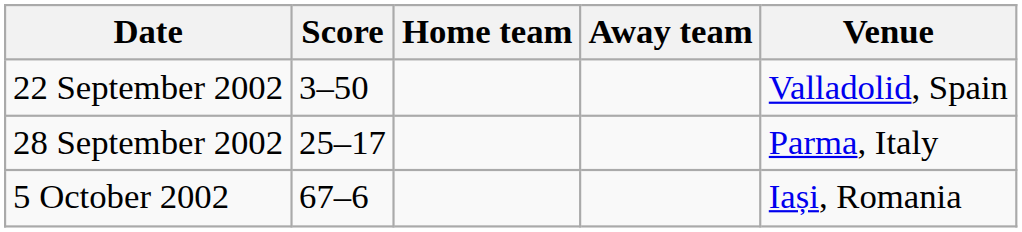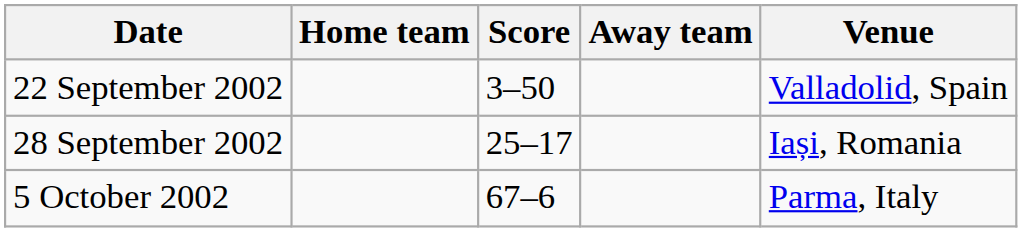columns swapped: Home team <-> Score
28 September 2002 | Venue: Parma, Italy -> Iași, Romania
5 October 2002 | Venue: Iași, Romania -> Parma, Italy
